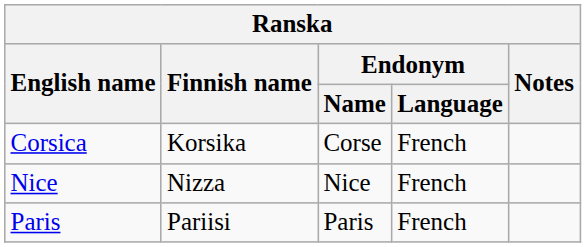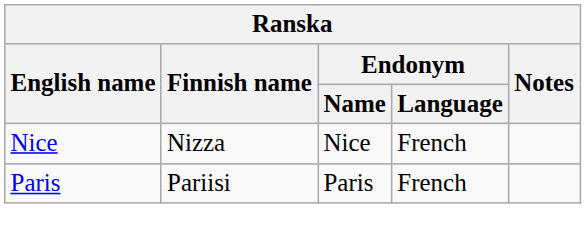- row: Corsica | Korsika | Corse | French
